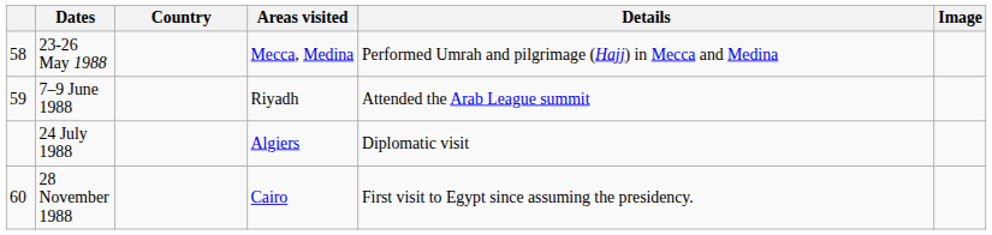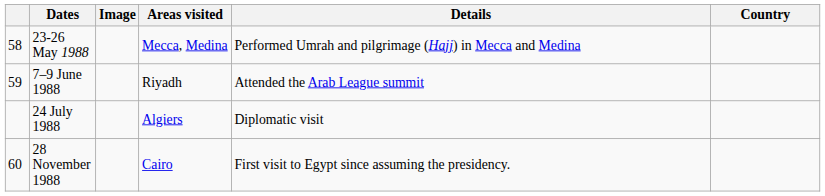columns swapped: Country <-> Image
